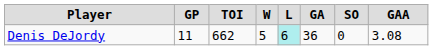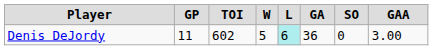Denis DeJordy | TOI: 662 -> 602
Denis DeJordy | GAA: 3.08 -> 3.00
